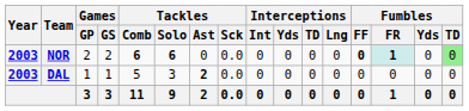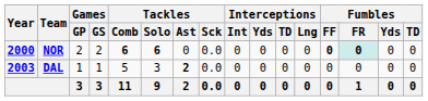NOR | Year: 2003 -> 2000
NOR | Fumbles / FR: 1 -> 0
NOR | Fumbles / TD: lightgreen background -> no background
